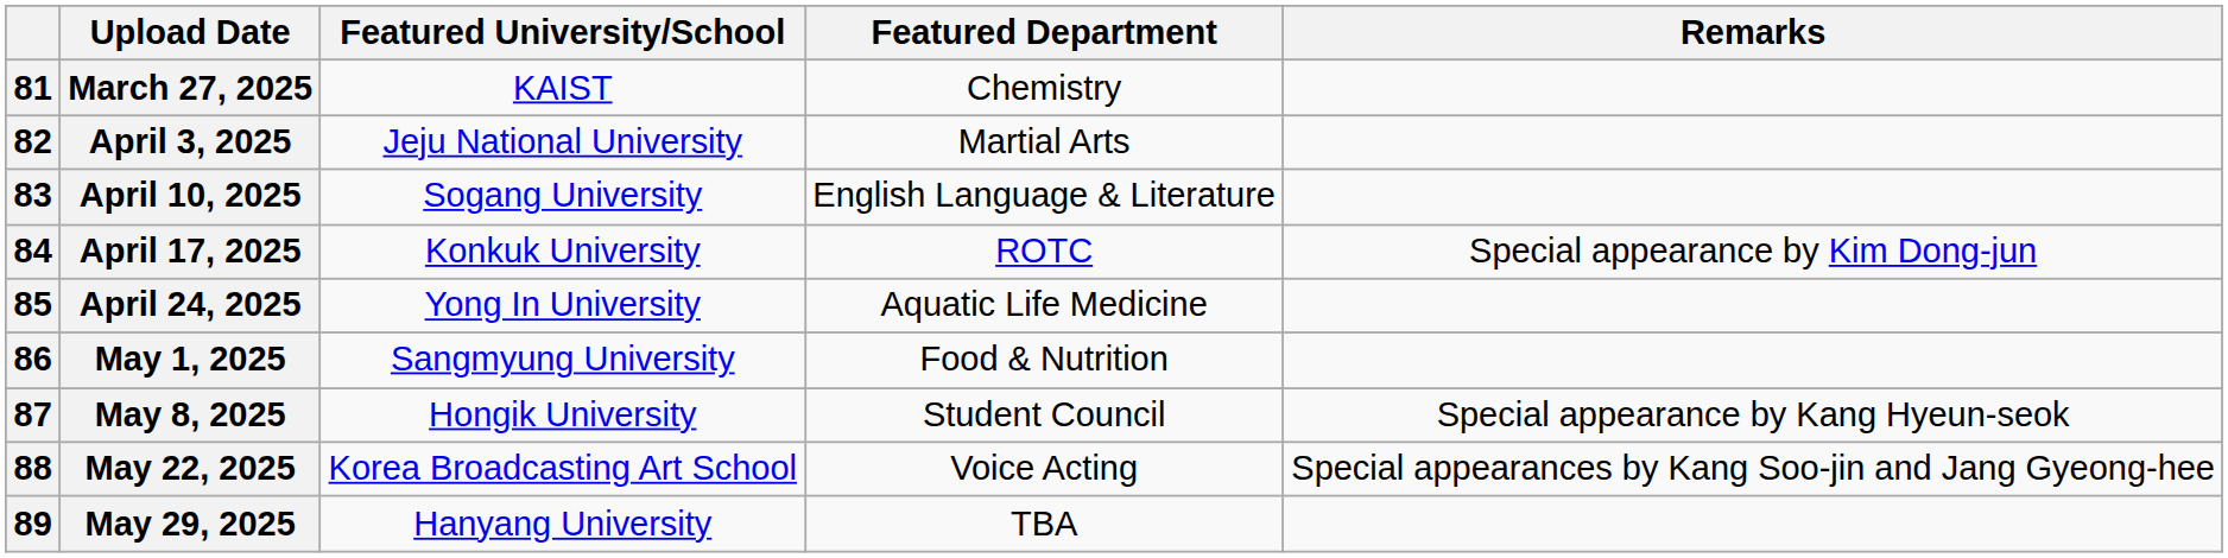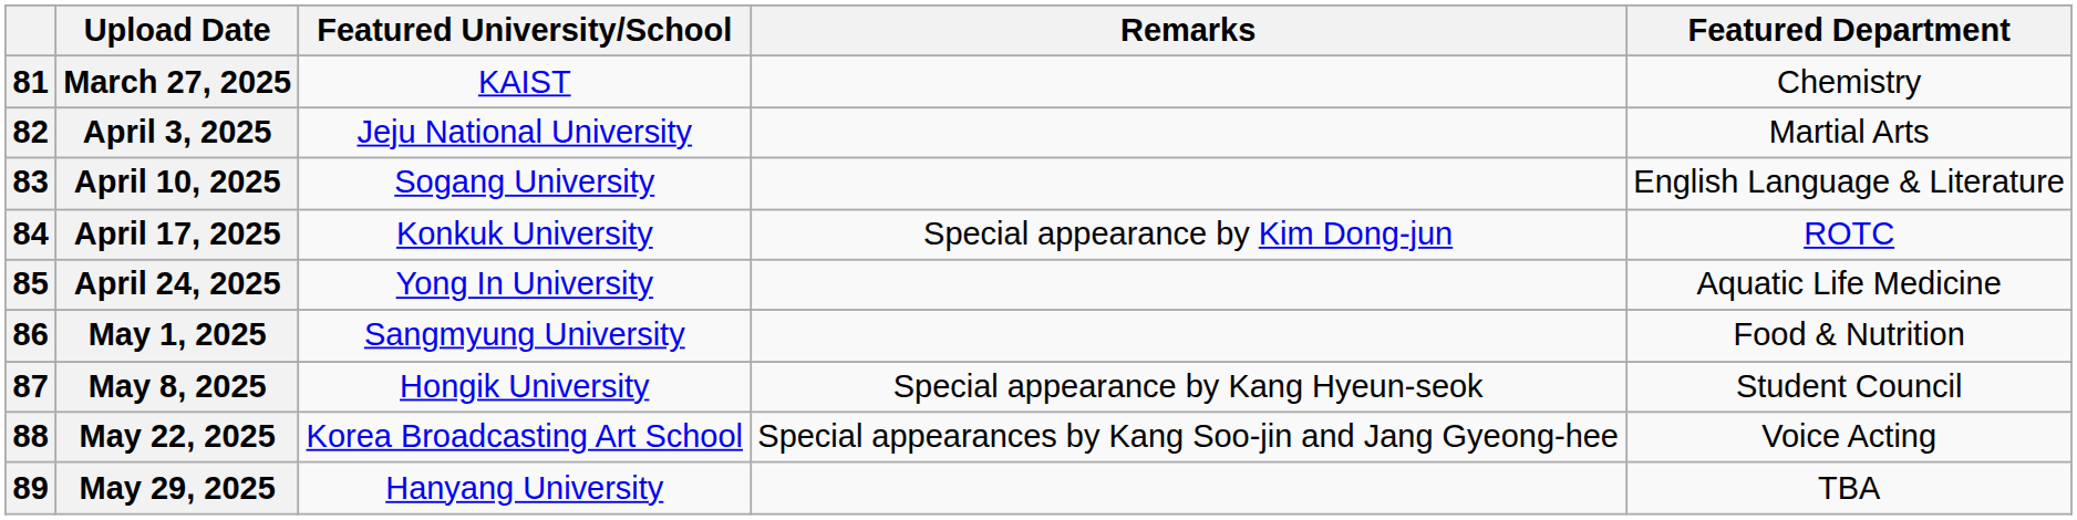columns swapped: Featured Department <-> Remarks
